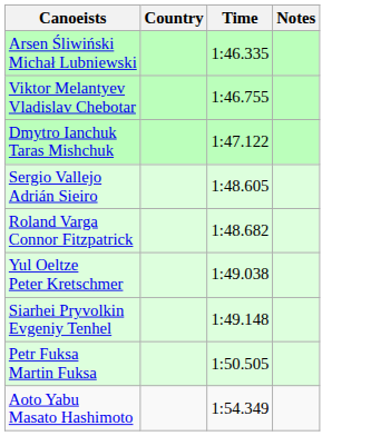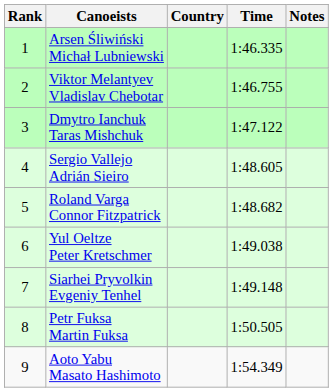+ column: Rank | 1 | 2 | 3 | 4 | 5 | 6 | 7 | 8 | 9
